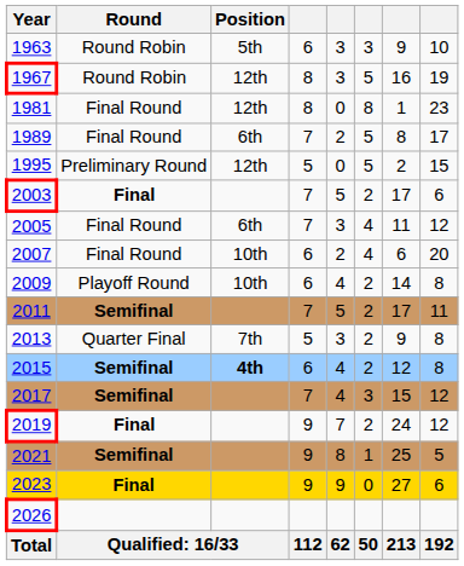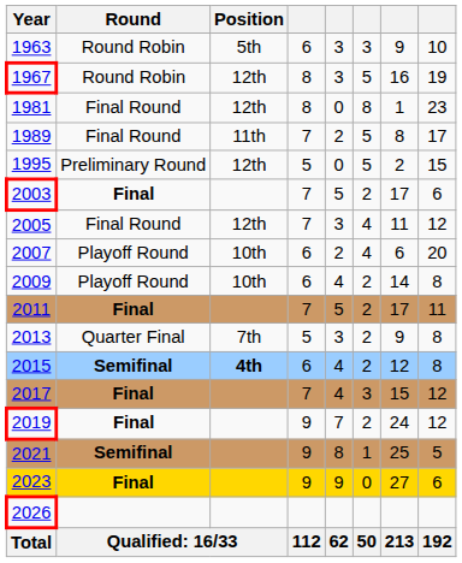1989 | Position: 6th -> 11th
2005 | Position: 6th -> 12th
2007 | Round: Final Round -> Playoff Round
2011 | Round: Semifinal -> Final
2017 | Round: Semifinal -> Final
